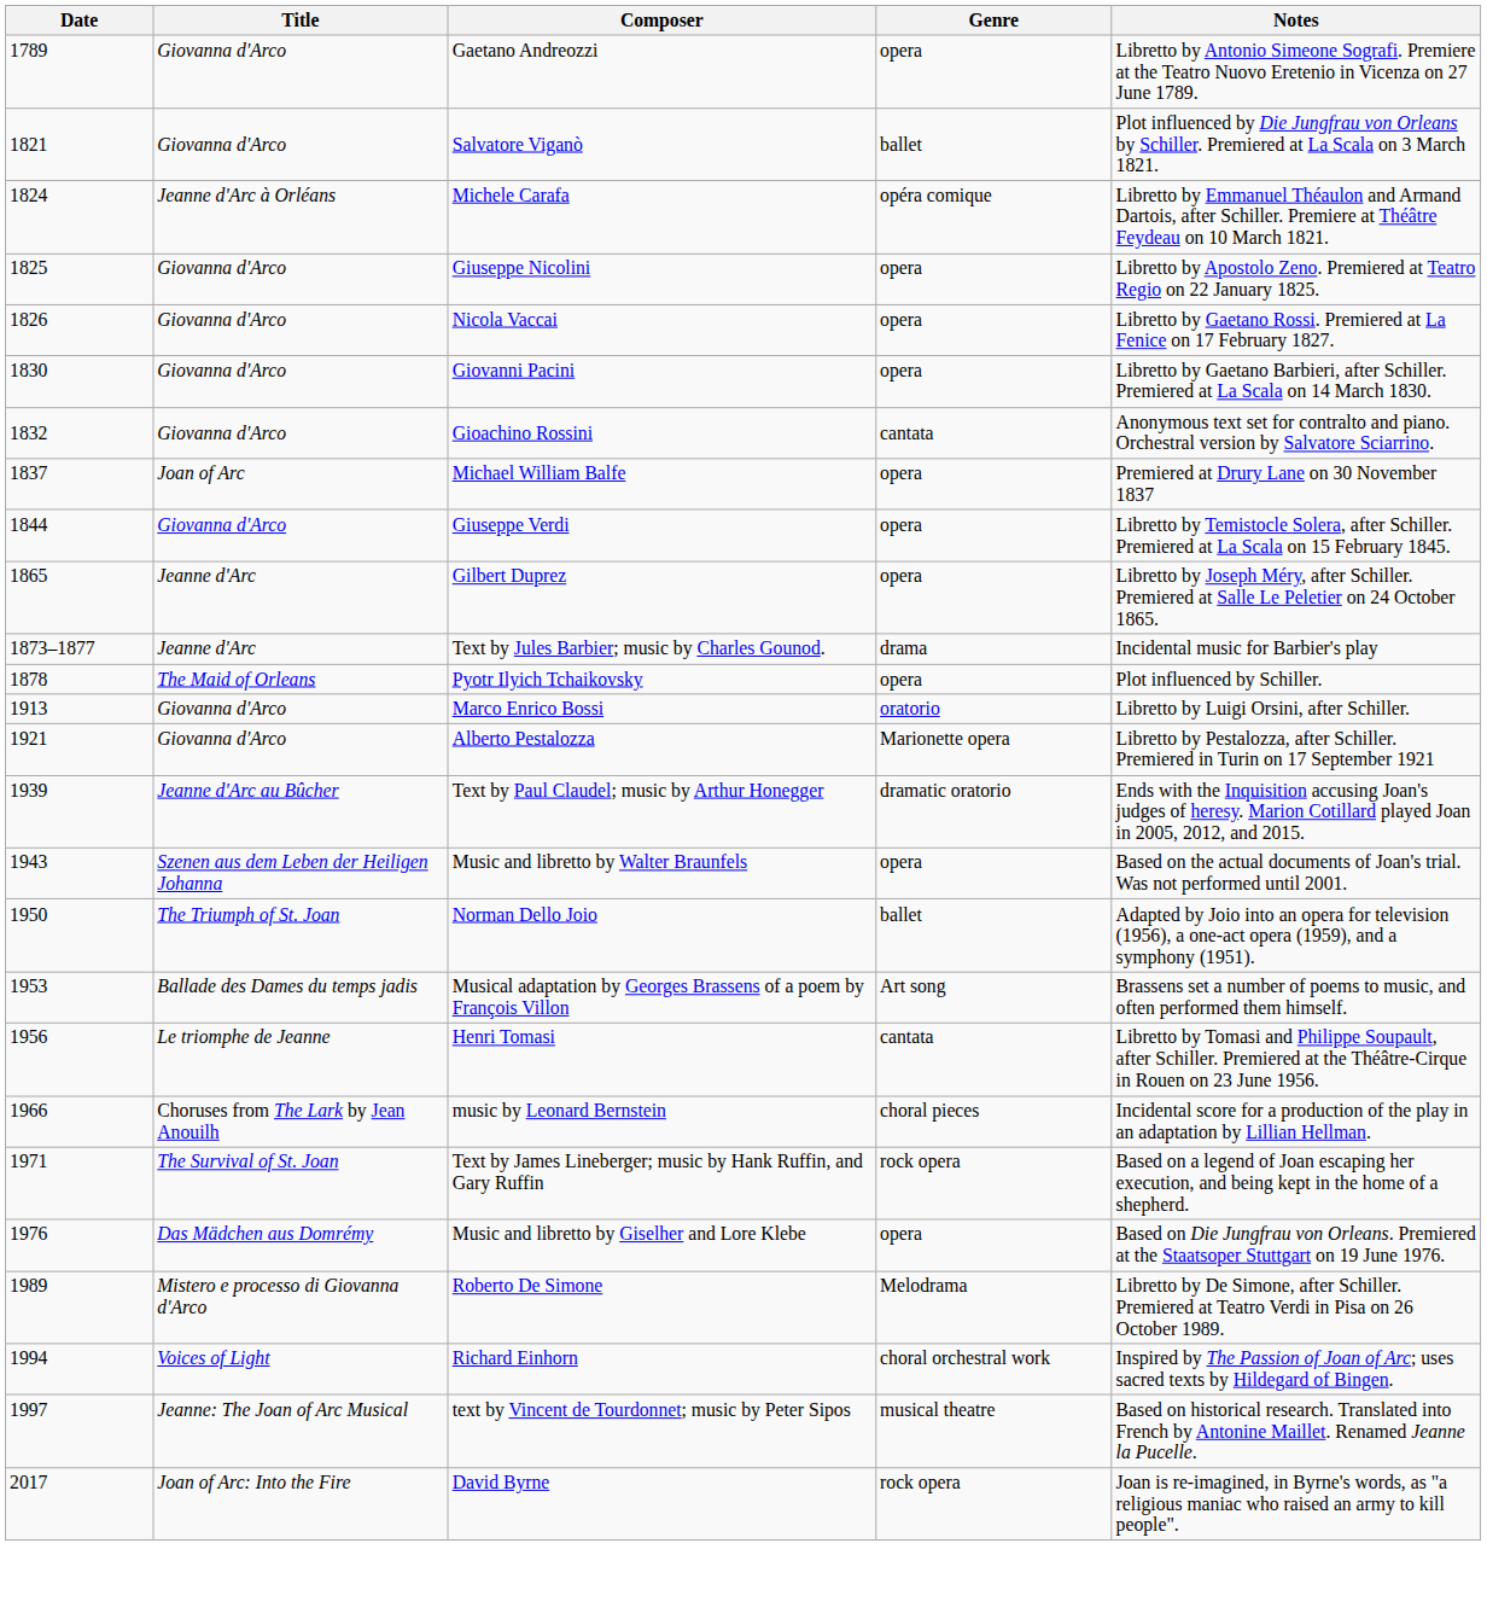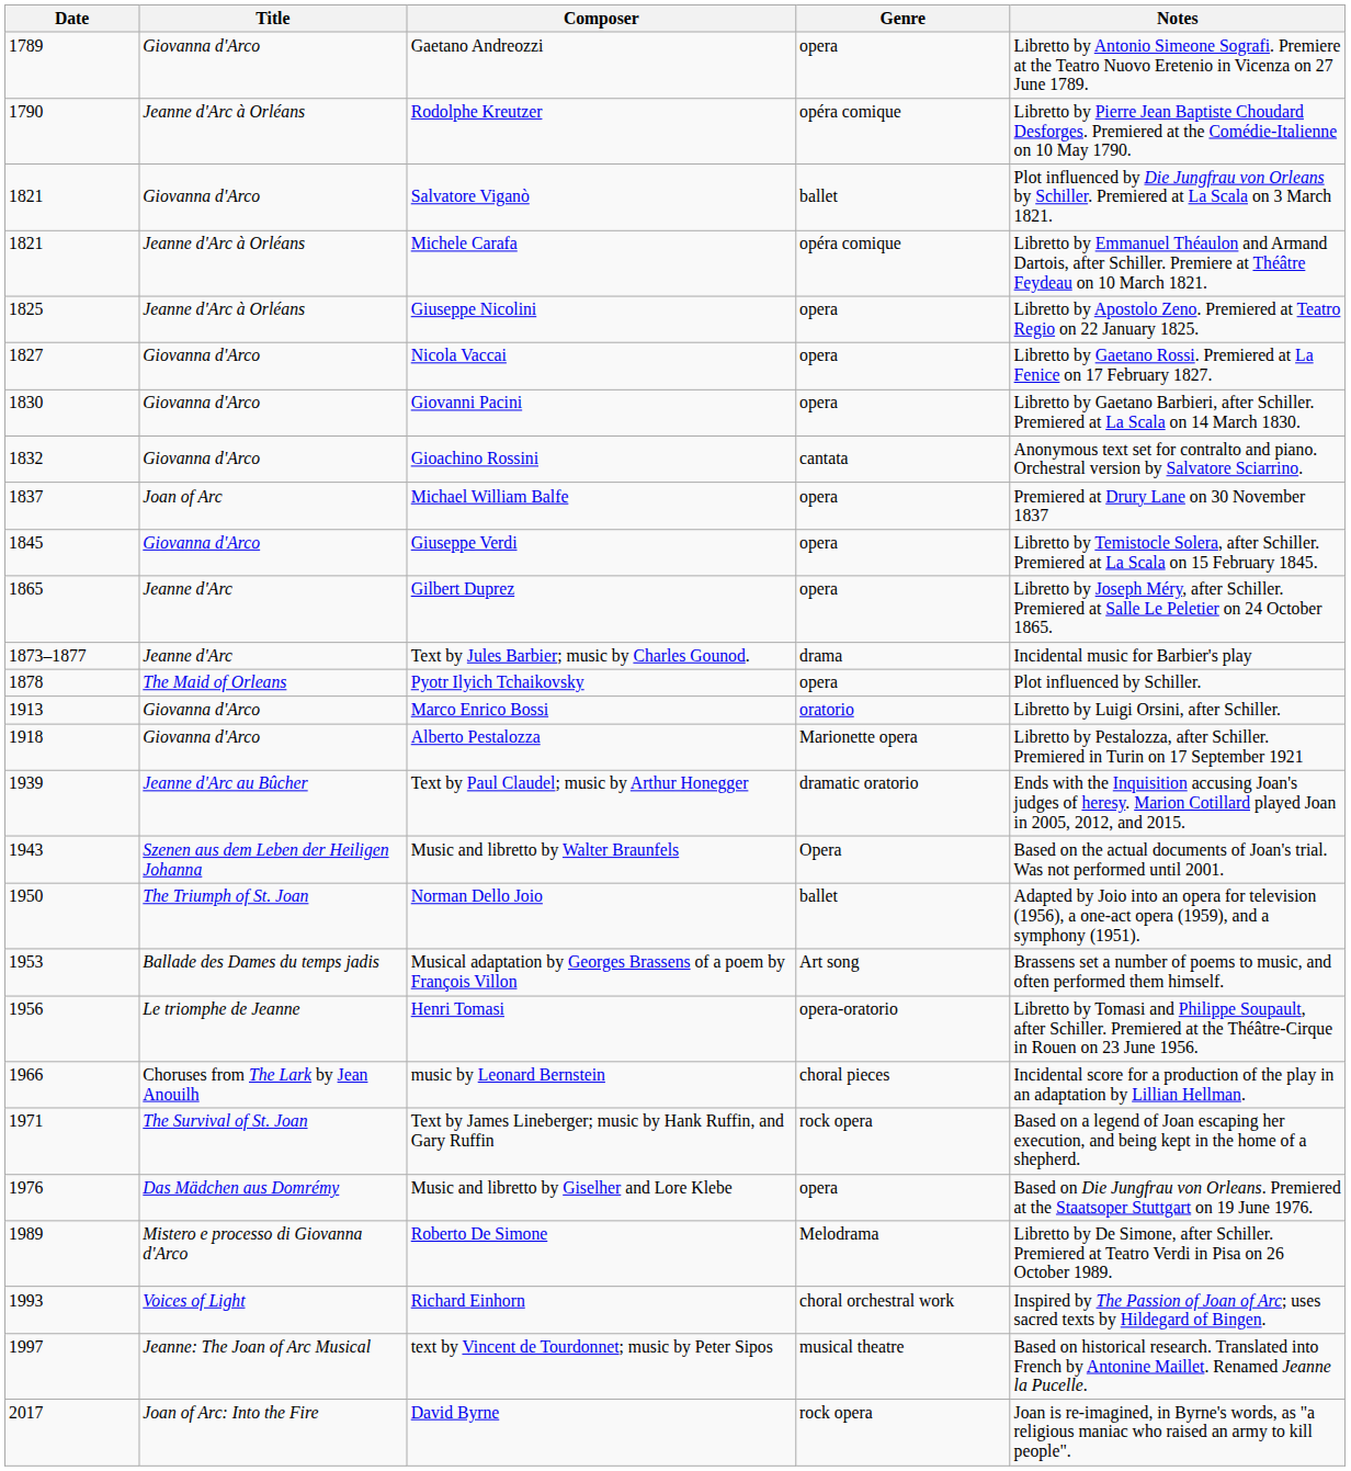+ row: 1790 | Jeanne d'Arc à Orléans | Rodolphe Kreutzer | opéra comique | Libretto by Pierre Jean Baptiste Choudard Desforges. Premiered at the Comédie-Italienne on 10 May 1790.
Michele Carafa | Date: 1824 -> 1821
Giuseppe Nicolini | Title: Giovanna d'Arco -> Jeanne d'Arc à Orléans
Nicola Vaccai | Date: 1826 -> 1827
Giuseppe Verdi | Date: 1844 -> 1845
Alberto Pestalozza | Date: 1921 -> 1918
Music and libretto by Walter Braunfels | Genre: opera -> Opera
Henri Tomasi | Genre: cantata -> opera-oratorio
Richard Einhorn | Date: 1994 -> 1993
